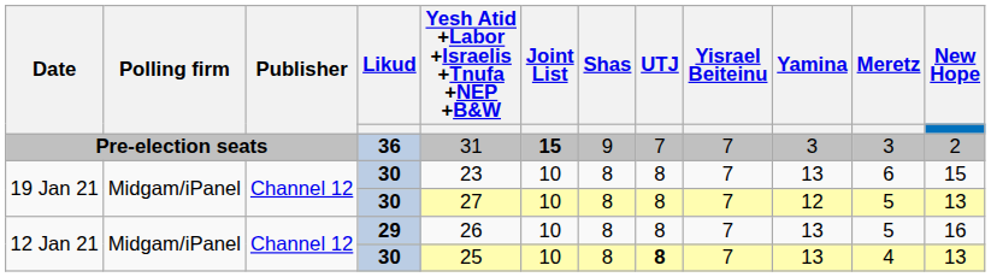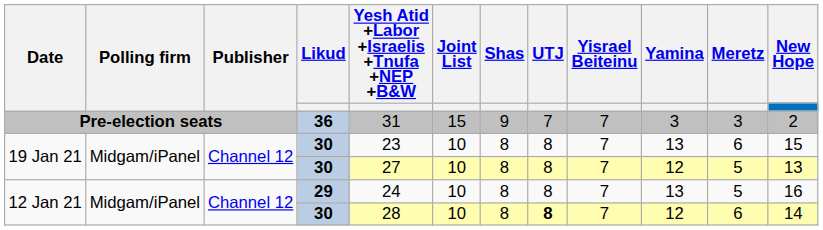Pre-election seats | Joint List: bold -> normal
12 Jan 21 / 29 | Yesh Atid +Labor +Israelis +Tnufa +NEP +B&W: 26 -> 24
12 Jan 21 / 30 | Yesh Atid +Labor +Israelis +Tnufa +NEP +B&W: 25 -> 28
12 Jan 21 / 30 | Yamina: 13 -> 12
12 Jan 21 / 30 | Meretz: 4 -> 6
12 Jan 21 / 30 | New Hope: 13 -> 14
